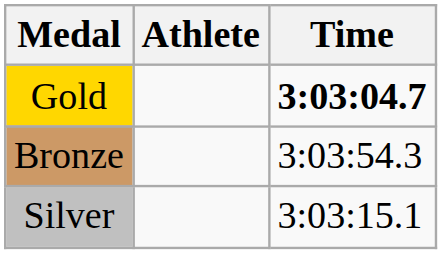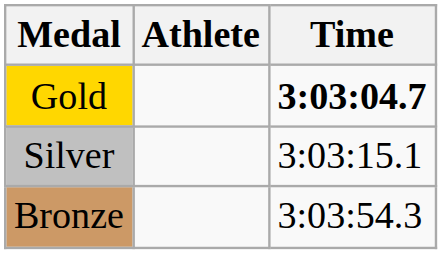rows swapped: Silver <-> Bronze
